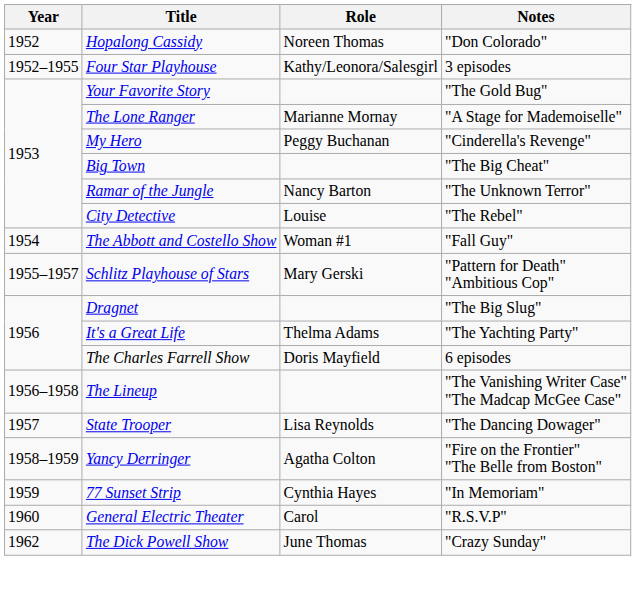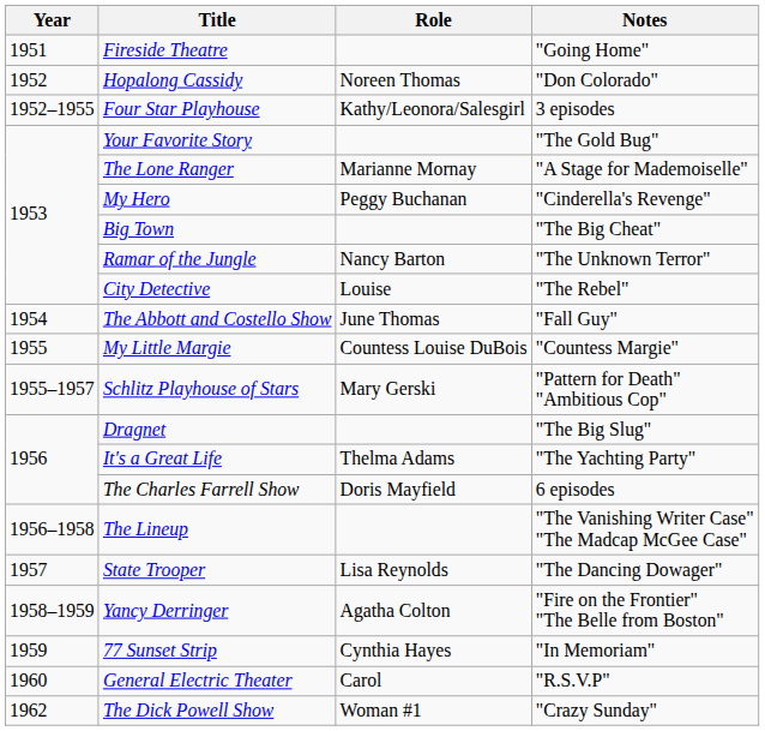+ row: 1951 | Fireside Theatre | "Going Home"
The Abbott and Costello Show | Role: Woman #1 -> June Thomas
+ row: 1955 | My Little Margie | Countess Louise DuBois | "Countess Margie"
The Dick Powell Show | Role: June Thomas -> Woman #1
